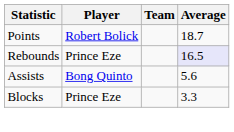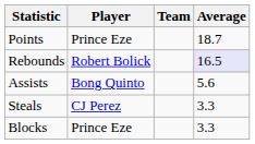Points | Player: Robert Bolick -> Prince Eze
Rebounds | Player: Prince Eze -> Robert Bolick
+ row: Steals | CJ Perez | 3.3
